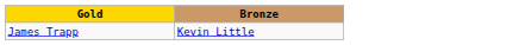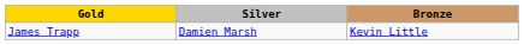+ column: Silver | Damien Marsh
